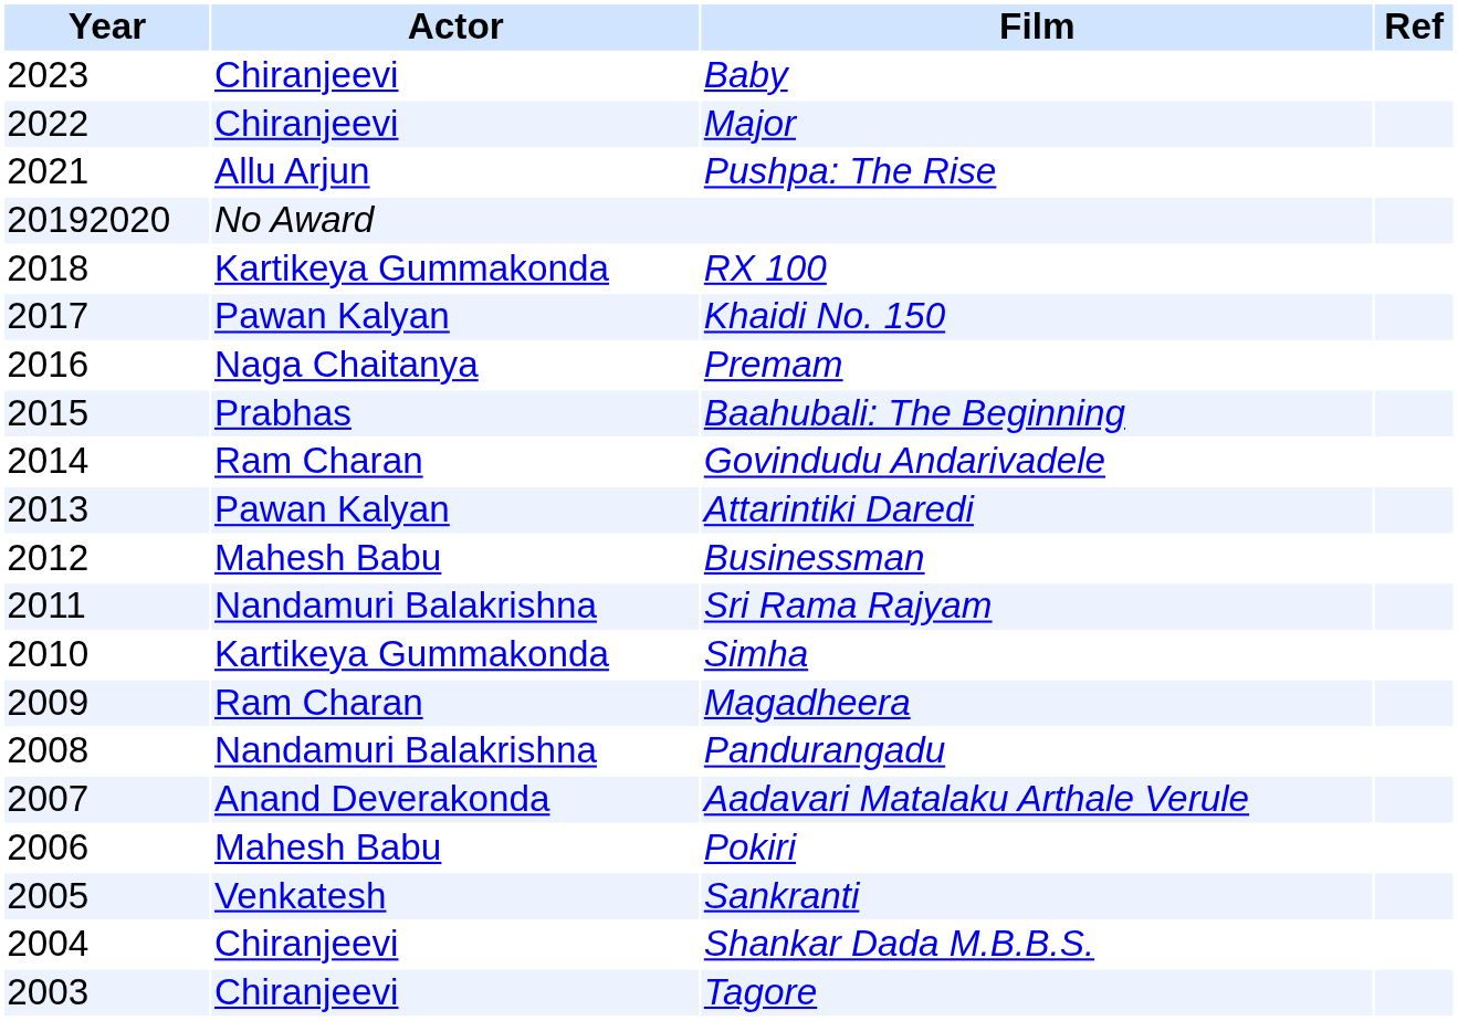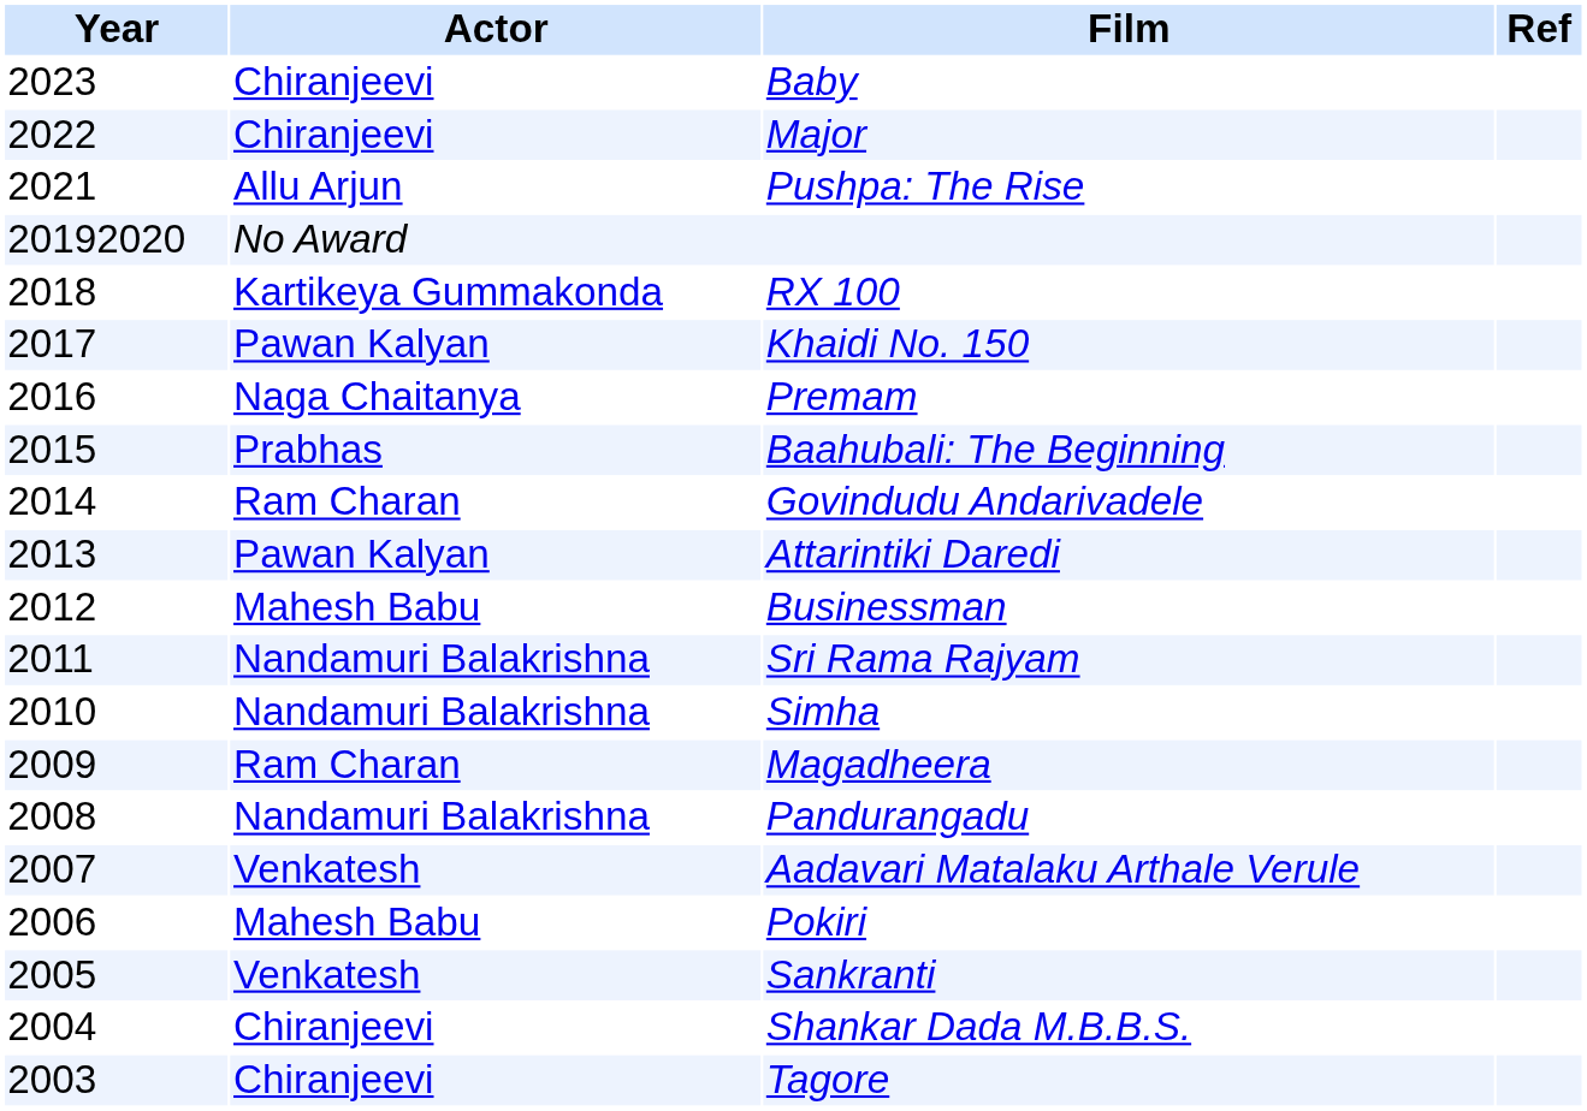Simha | Actor: Kartikeya Gummakonda -> Nandamuri Balakrishna
Aadavari Matalaku Arthale Verule | Actor: Anand Deverakonda -> Venkatesh
